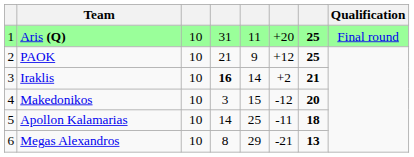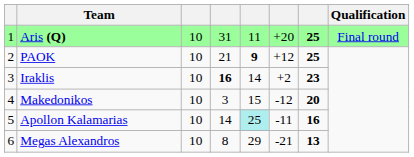PAOK | column 5: normal -> bold
Iraklis | column 7: 21 -> 23
Apollon Kalamarias | column 5: no background -> paleturquoise background
Apollon Kalamarias | column 7: 18 -> 16
